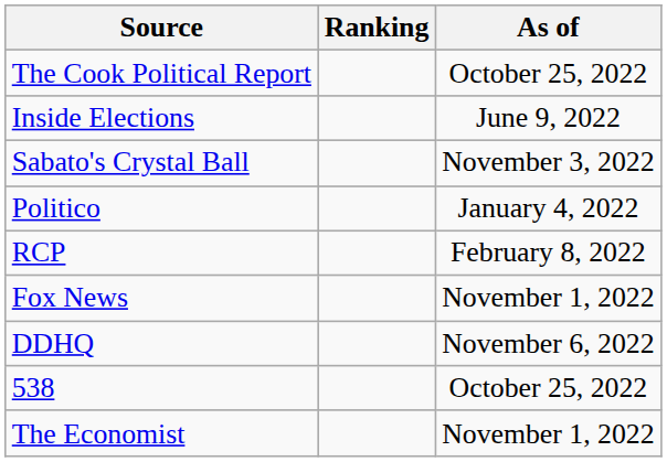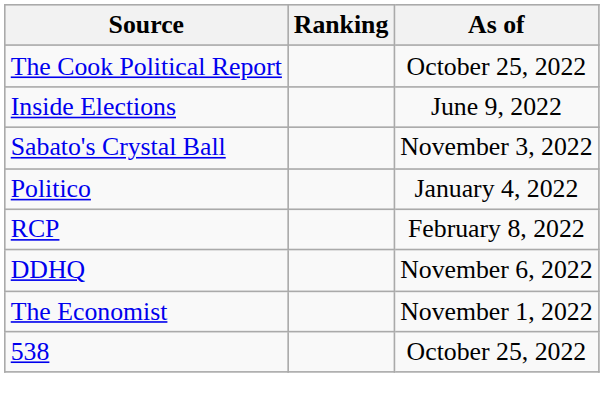- row: Fox News | November 1, 2022
rows swapped: 538 <-> The Economist
